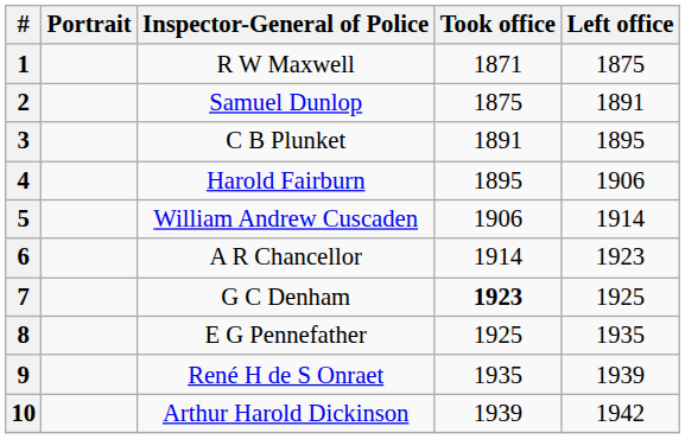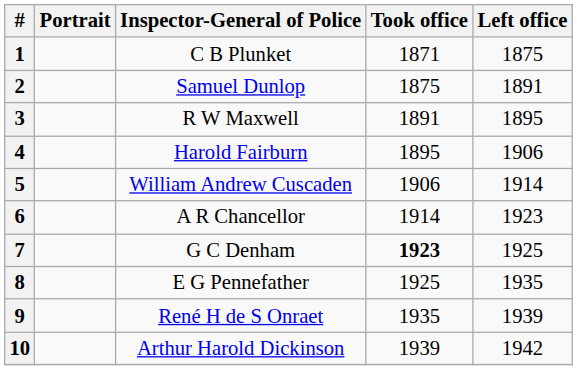1 | Inspector-General of Police: R W Maxwell -> C B Plunket
3 | Inspector-General of Police: C B Plunket -> R W Maxwell
